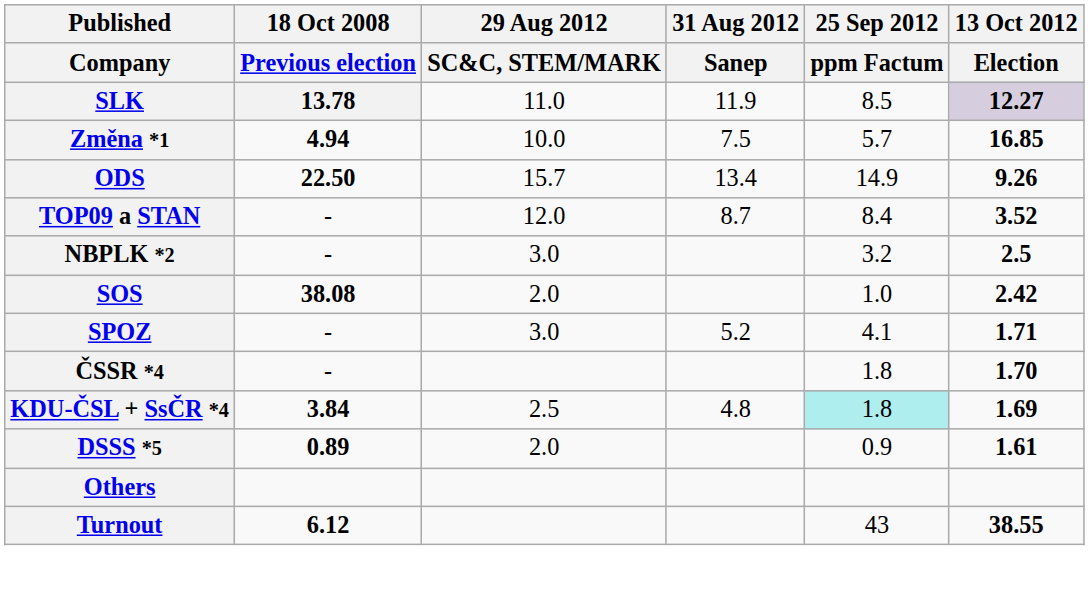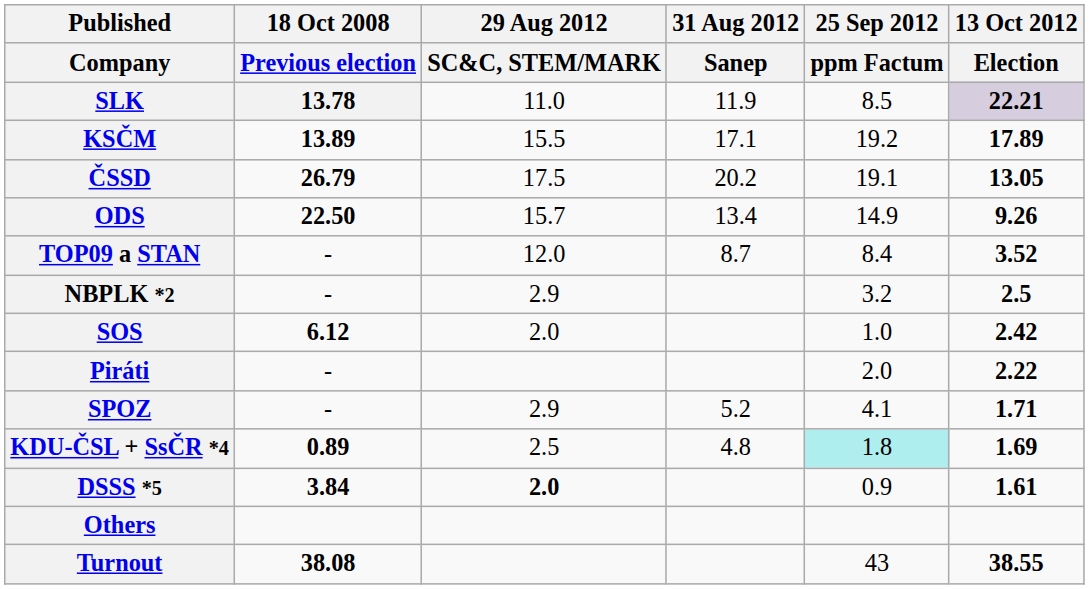SLK | 13 Oct 2012 / Election: 12.27 -> 22.21
+ row: KSČM | 13.89 | 15.5 | 17.1 | 19.2 | 17.89
- row: Změna *1 | 4.94 | 10.0 | 7.5 | 5.7 | 16.85
+ row: ČSSD | 26.79 | 17.5 | 20.2 | 19.1 | 13.05
NBPLK *2 | 29 Aug 2012 / SC&C, STEM/MARK: 3.0 -> 2.9
SOS | 18 Oct 2008 / Previous election: 38.08 -> 6.12
+ row: Piráti | - | 2.0 | 2.22
SPOZ | 29 Aug 2012 / SC&C, STEM/MARK: 3.0 -> 2.9
- row: ČSSR *4 | - | 1.8 | 1.70
KDU-ČSL + SsČR *4 | 18 Oct 2008 / Previous election: 3.84 -> 0.89
DSSS *5 | 18 Oct 2008 / Previous election: 0.89 -> 3.84
DSSS *5 | 29 Aug 2012 / SC&C, STEM/MARK: normal -> bold
Turnout | 18 Oct 2008 / Previous election: 6.12 -> 38.08
